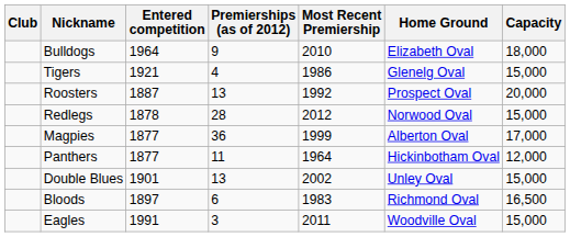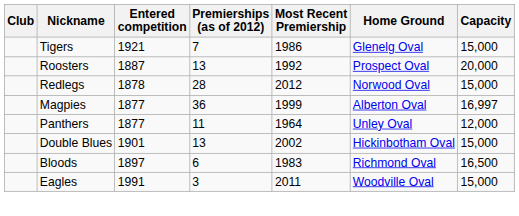- row: Bulldogs | 1964 | 9 | 2010 | Elizabeth Oval | 18,000
Tigers | Premierships (as of 2012): 4 -> 7
Magpies | Capacity: 17,000 -> 16,997
Panthers | Home Ground: Hickinbotham Oval -> Unley Oval
Double Blues | Home Ground: Unley Oval -> Hickinbotham Oval
